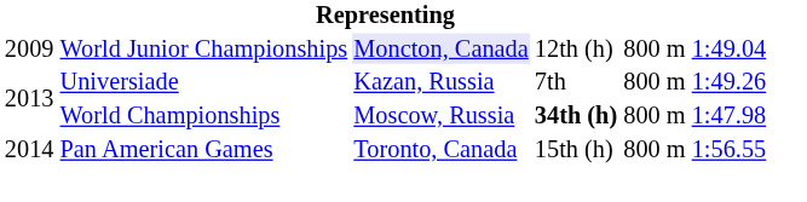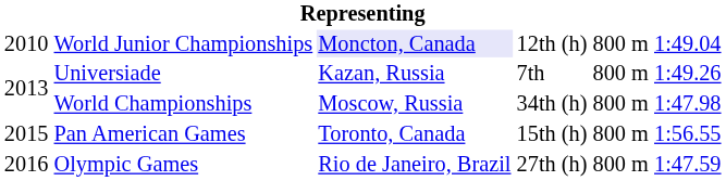World Junior Championships | column 1: 2009 -> 2010
World Championships | column 4: bold -> normal
Pan American Games | column 1: 2014 -> 2015
+ row: 2016 | Olympic Games | Rio de Janeiro, Brazil | 27th (h) | 800 m | 1:47.59
